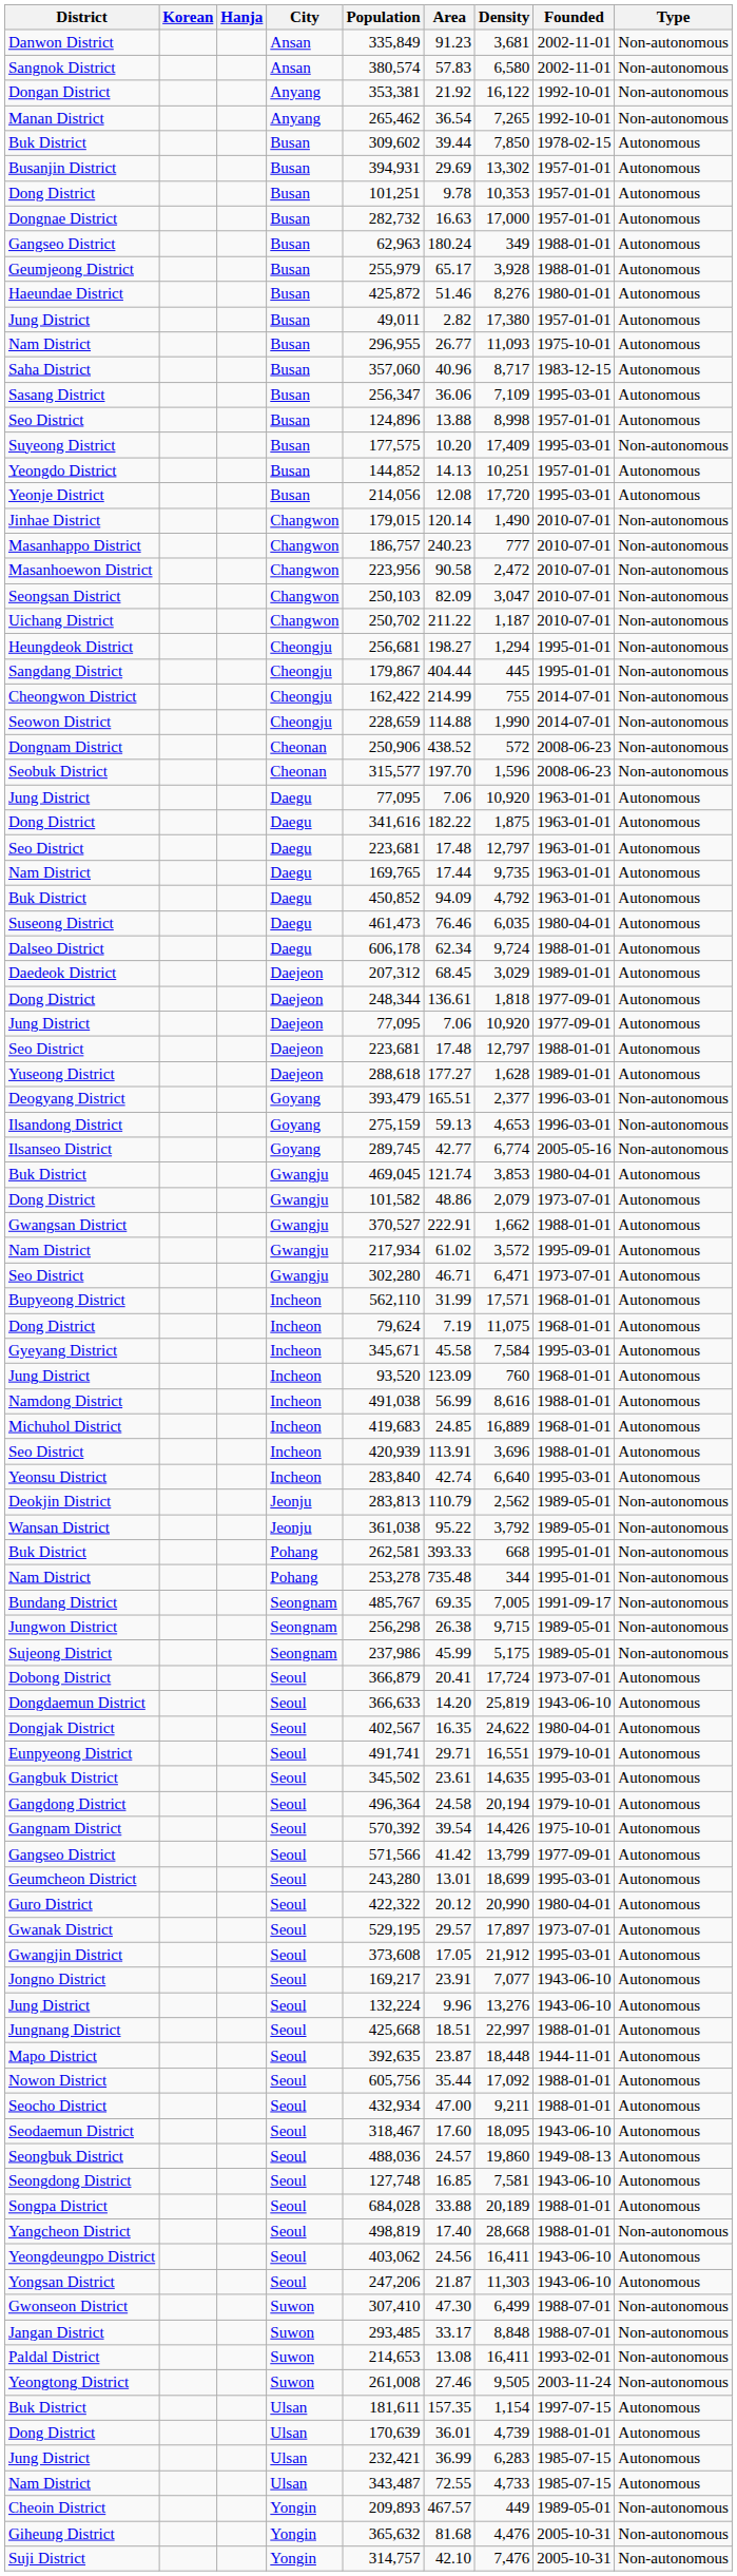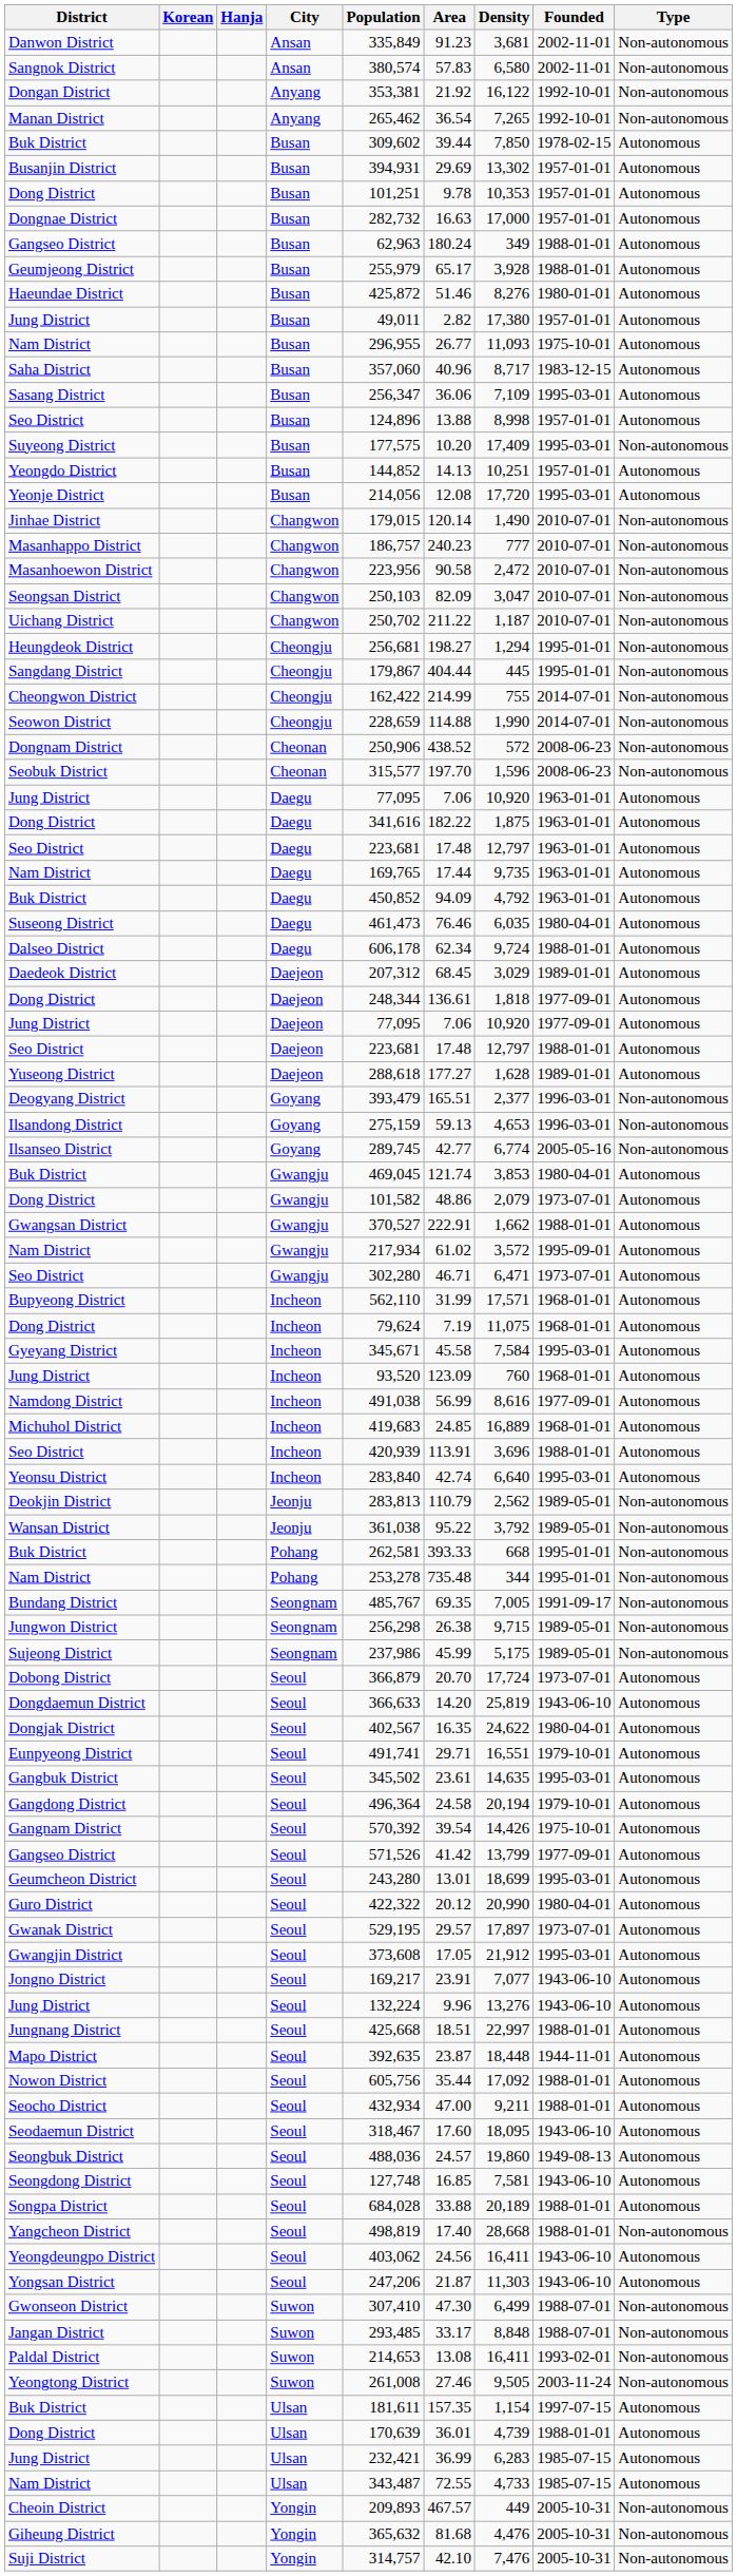Namdong District | Founded: 1988-01-01 -> 1977-09-01
Dobong District | Area: 20.41 -> 20.70
Gangseo District / Seoul | Population: 571,566 -> 571,526
Cheoin District | Founded: 1989-05-01 -> 2005-10-31
